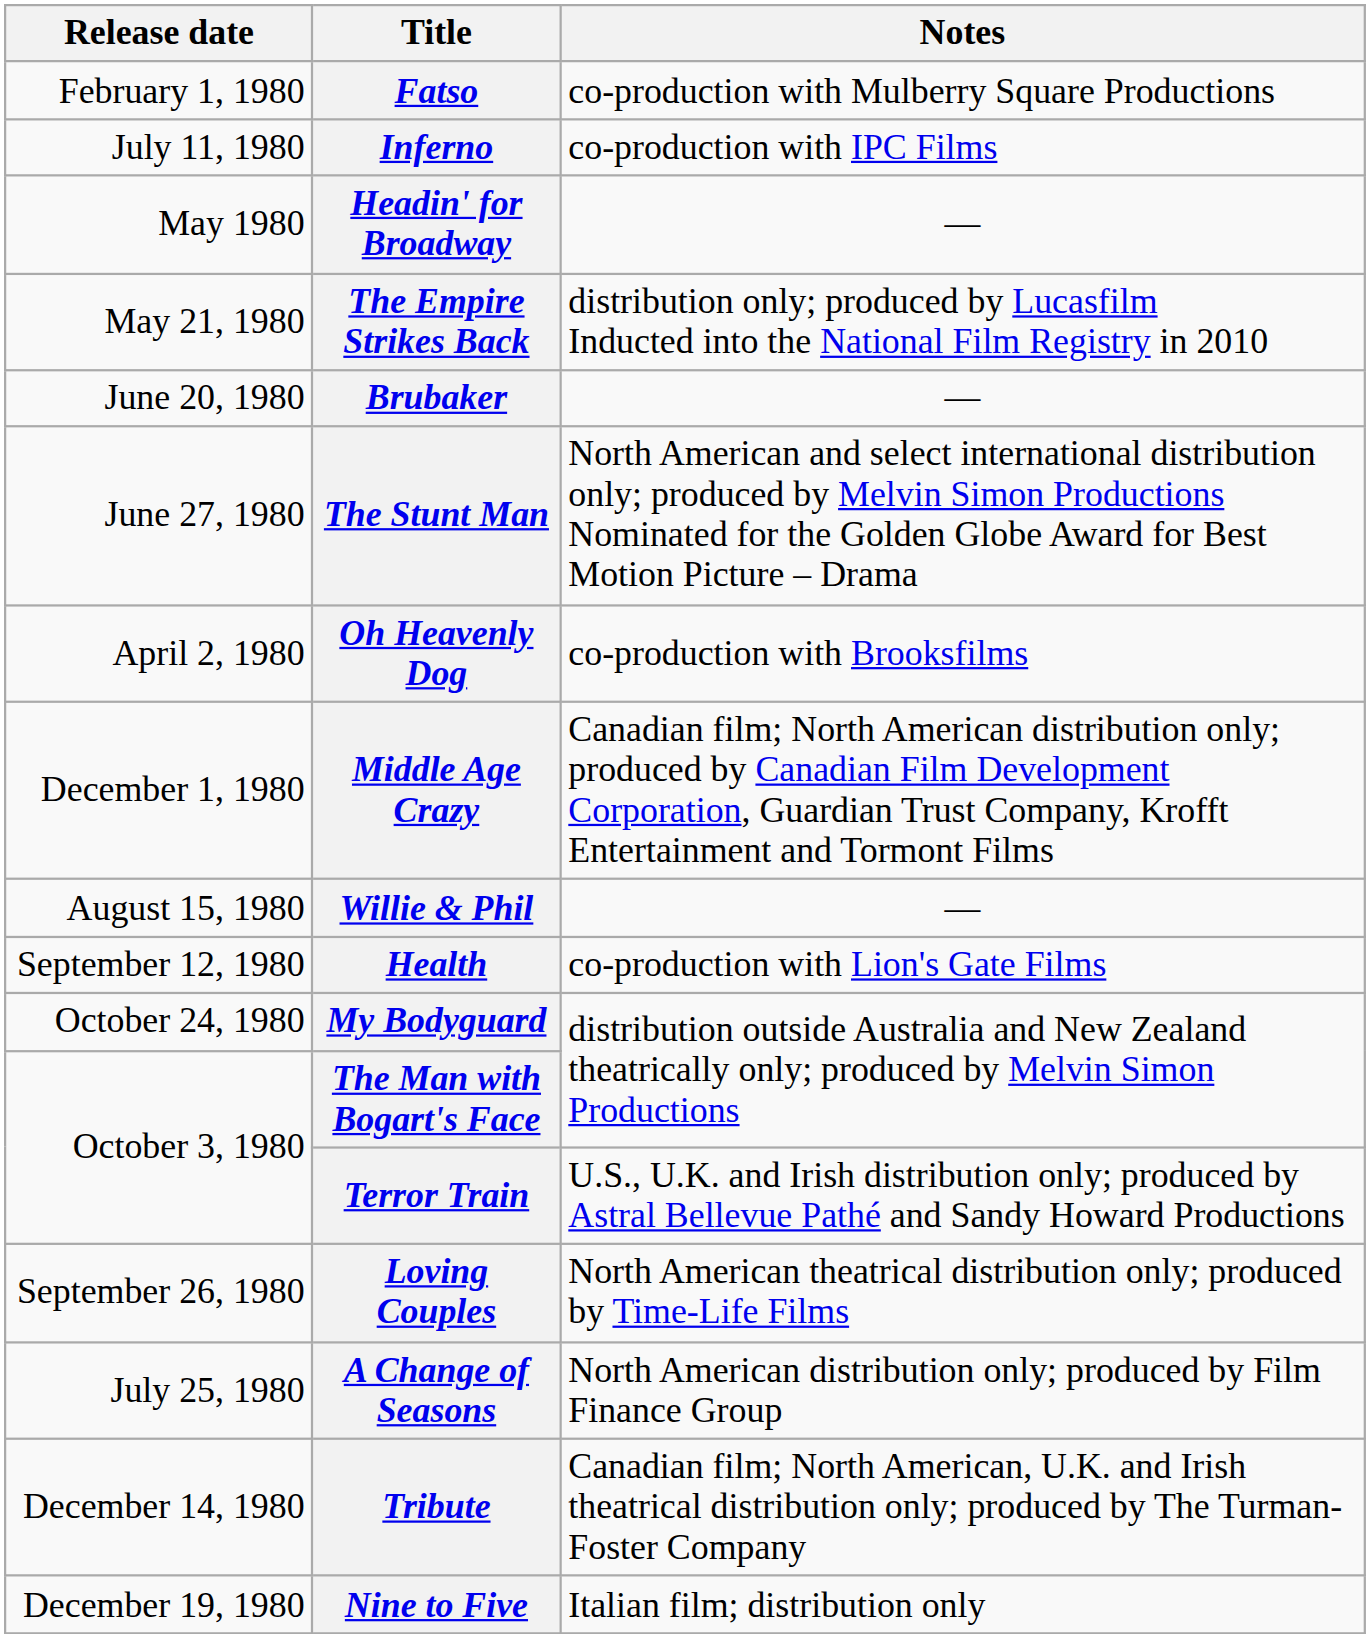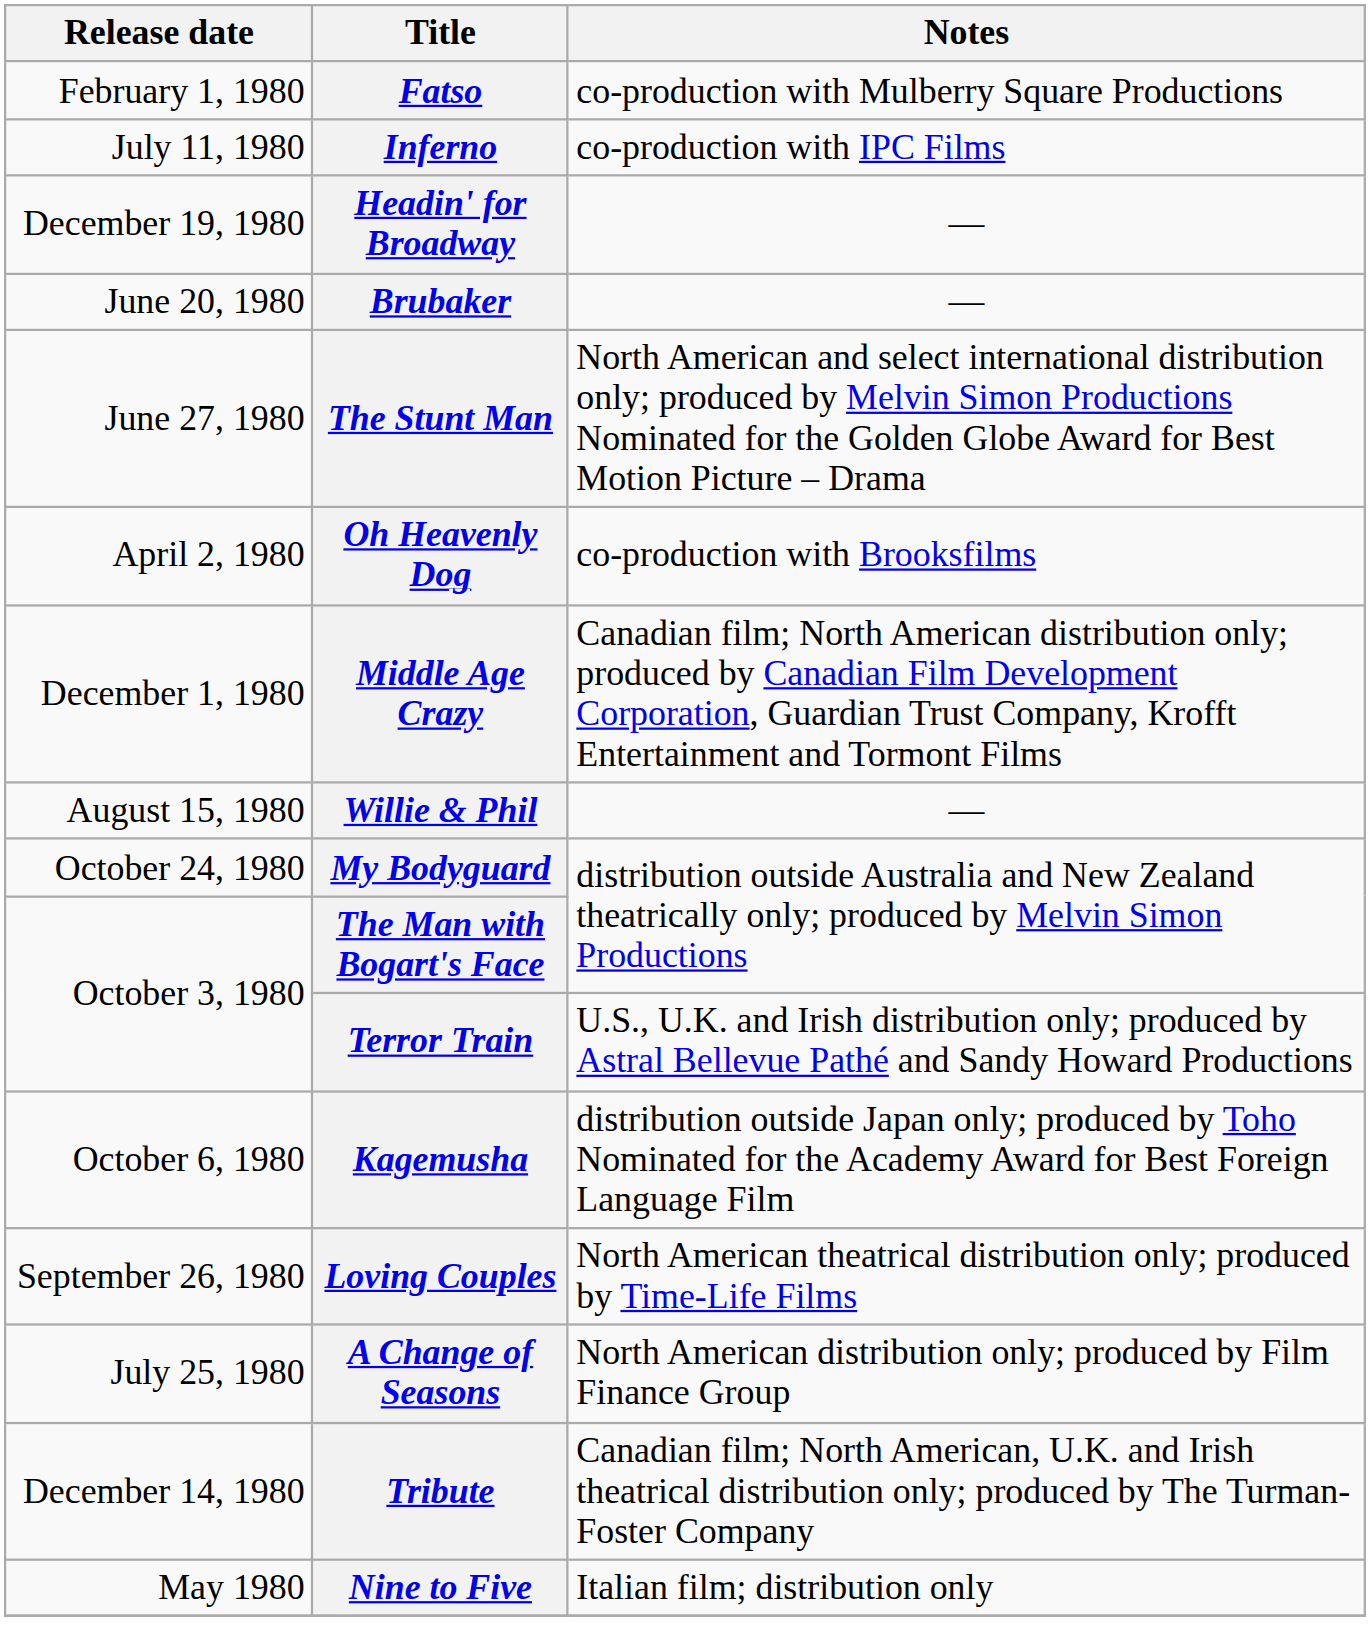Headin' for Broadway | Release date: May 1980 -> December 19, 1980
- row: May 21, 1980 | The Empire Strikes Back | distribution only; produced by Lucasfilm Inducted into the National Film Registry in 2010
- row: September 12, 1980 | Health | co-production with Lion's Gate Films
+ row: October 6, 1980 | Kagemusha | distribution outside Japan only; produced by Toho Nominated for the Academy Award for Best Foreign Language Film
Nine to Five | Release date: December 19, 1980 -> May 1980
